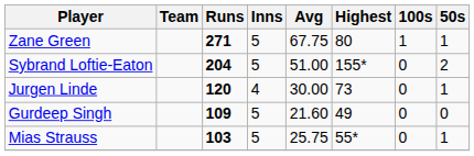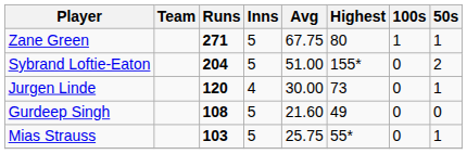Gurdeep Singh | Runs: 109 -> 108
